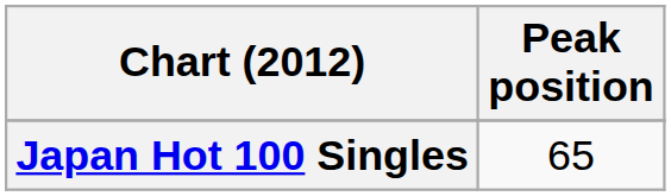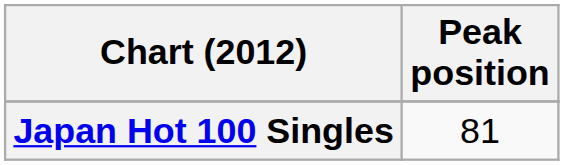Japan Hot 100 Singles | Peak position: 65 -> 81
